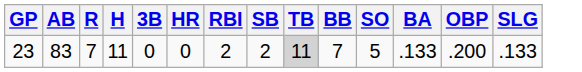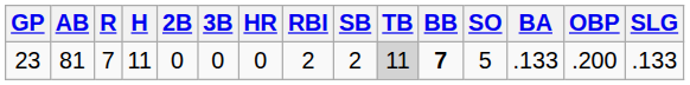+ column: 2B | 0
23 | AB: 83 -> 81
23 | BB: normal -> bold
